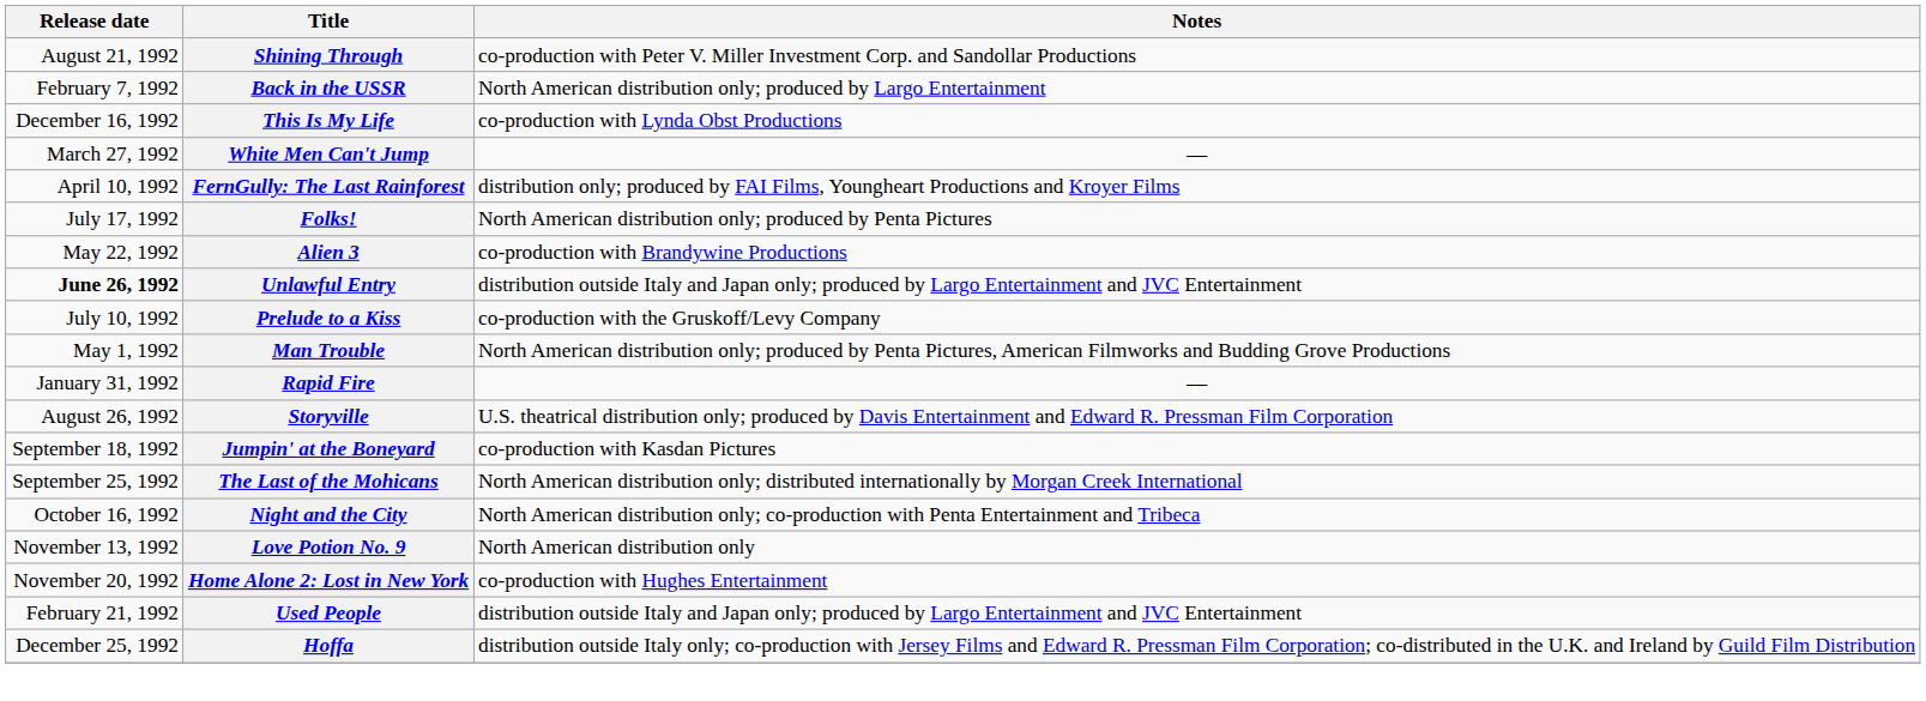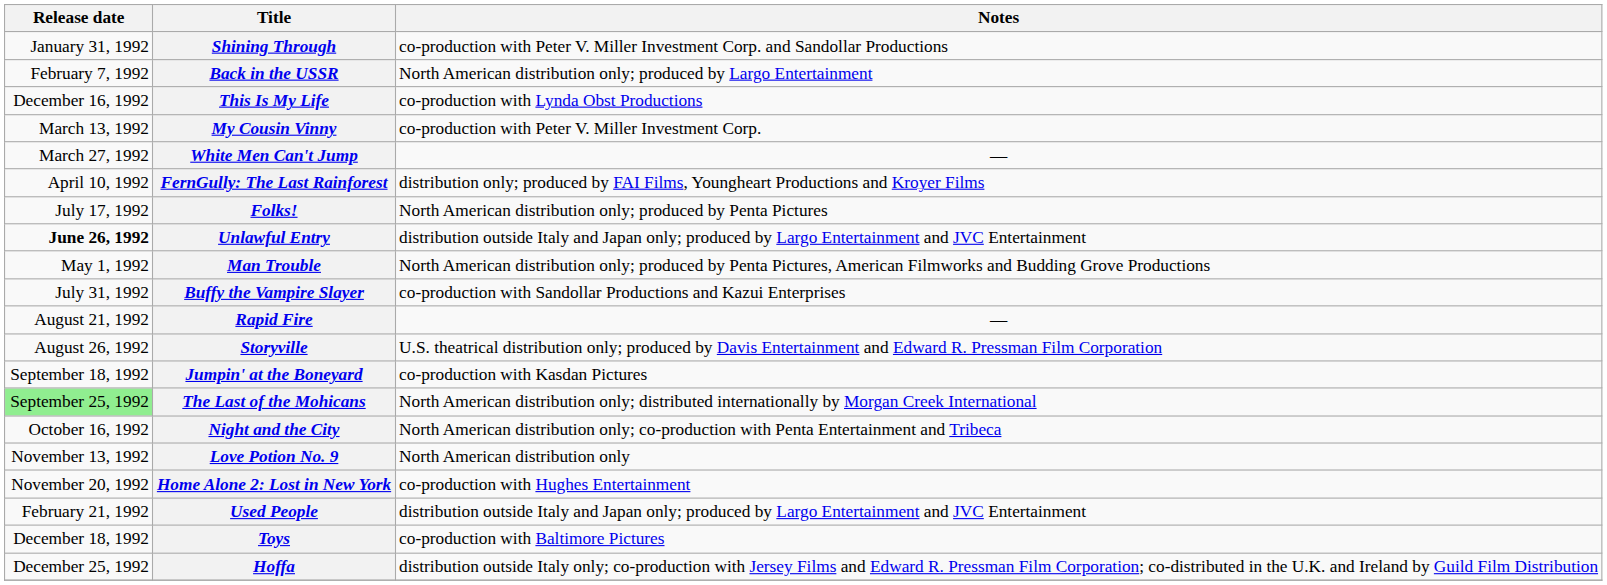Shining Through | Release date: August 21, 1992 -> January 31, 1992
+ row: March 13, 1992 | My Cousin Vinny | co-production with Peter V. Miller Investment Corp.
- row: May 22, 1992 | Alien 3 | co-production with Brandywine Productions
- row: July 10, 1992 | Prelude to a Kiss | co-production with the Gruskoff/Levy Company
+ row: July 31, 1992 | Buffy the Vampire Slayer | co-production with Sandollar Productions and Kazui Enterprises
Rapid Fire | Release date: January 31, 1992 -> August 21, 1992
The Last of the Mohicans | Release date: no background -> lightgreen background
+ row: December 18, 1992 | Toys | co-production with Baltimore Pictures
